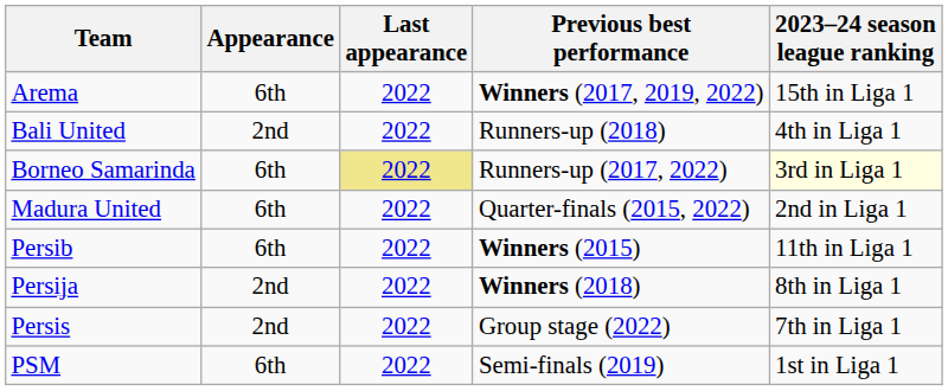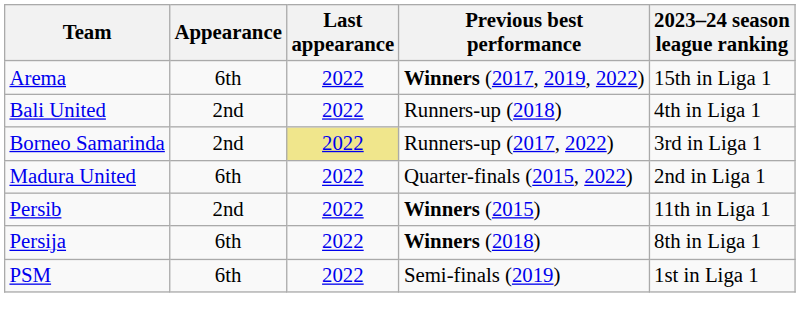Borneo Samarinda | Appearance: 6th -> 2nd
Borneo Samarinda | 2023–24 season league ranking: lightyellow background -> no background
Persib | Appearance: 6th -> 2nd
Persija | Appearance: 2nd -> 6th
- row: Persis | 2nd | 2022 | Group stage (2022) | 7th in Liga 1
